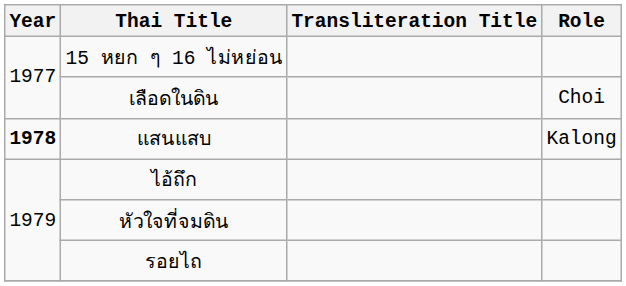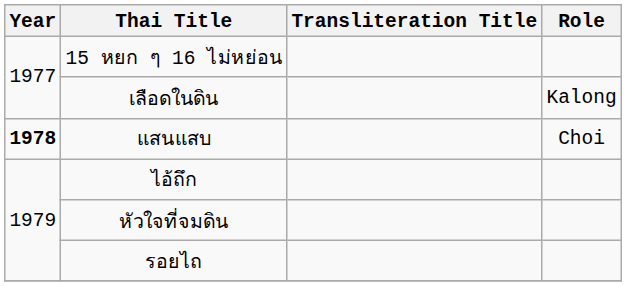เลือดในดิน | Role: Choi -> Kalong
แสนแสบ | Role: Kalong -> Choi
